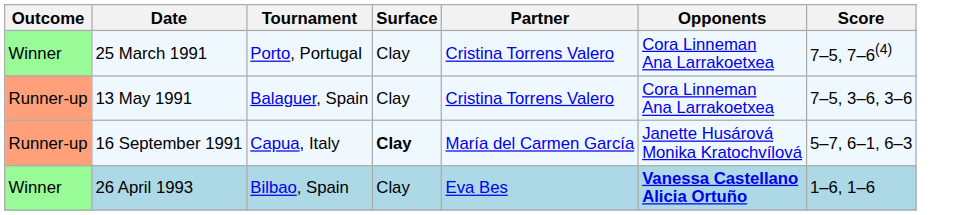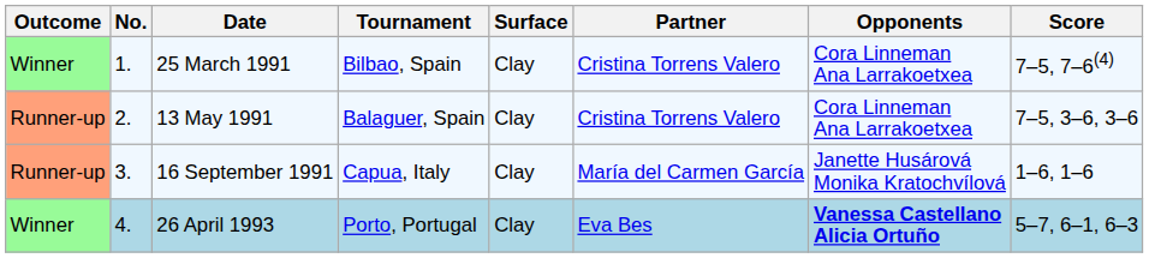+ column: No. | 1. | 2. | 3. | 4.
25 March 1991 | Tournament: Porto, Portugal -> Bilbao, Spain
16 September 1991 | Surface: bold -> normal
16 September 1991 | Score: 5–7, 6–1, 6–3 -> 1–6, 1–6
26 April 1993 | Tournament: Bilbao, Spain -> Porto, Portugal
26 April 1993 | Score: 1–6, 1–6 -> 5–7, 6–1, 6–3
